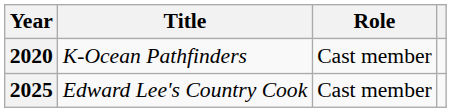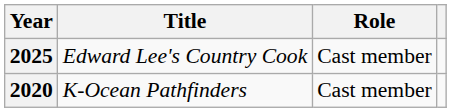rows swapped: 2020 <-> 2025
